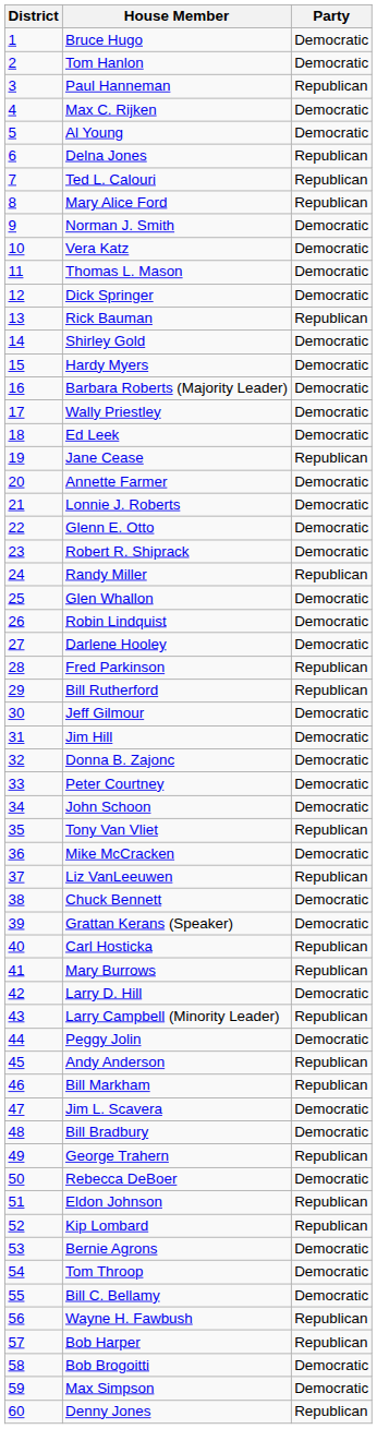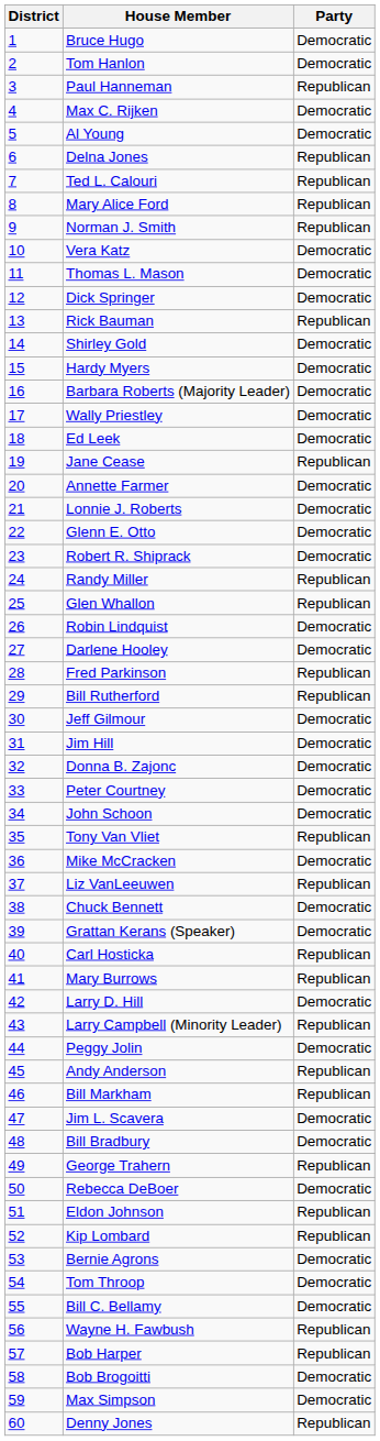Norman J. Smith | Party: Democratic -> Republican
Glen Whallon | Party: Democratic -> Republican
